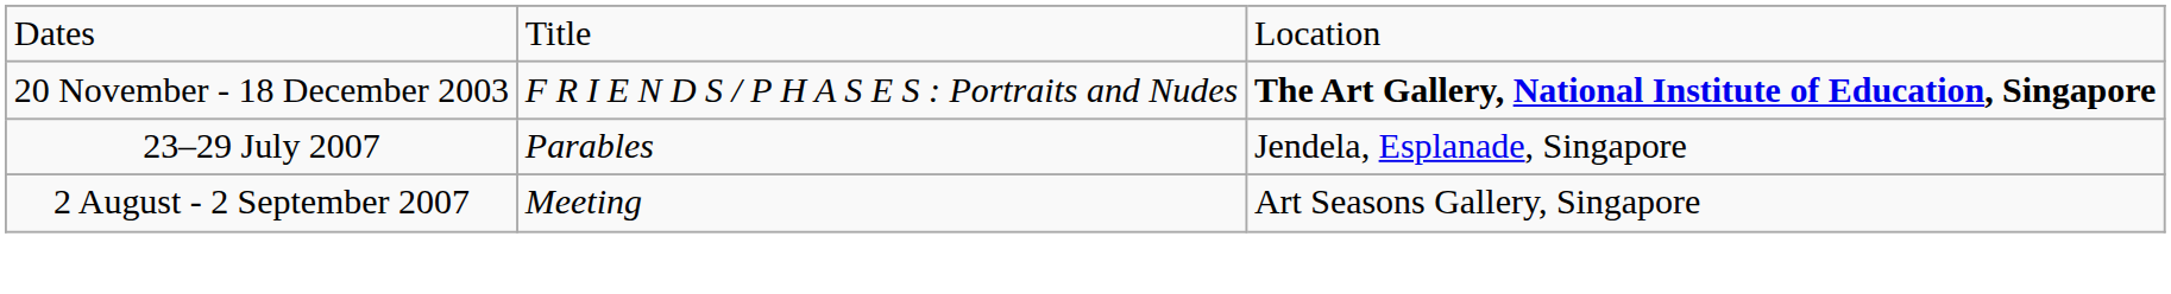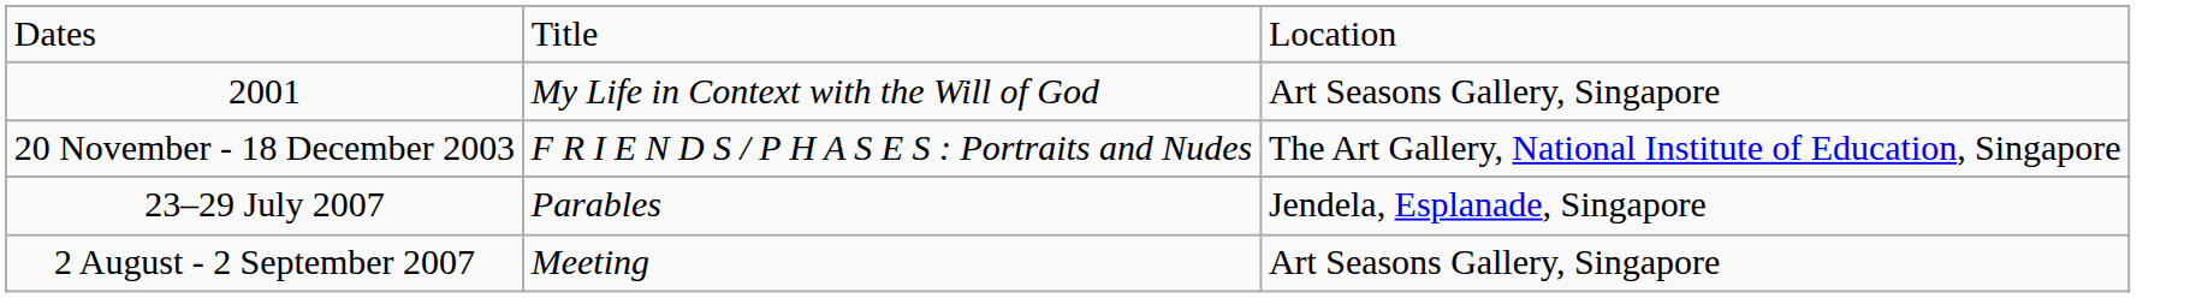+ row: 2001 | My Life in Context with the Will of God | Art Seasons Gallery, Singapore
20 November - 18 December 2003 | column 3: bold -> normal
